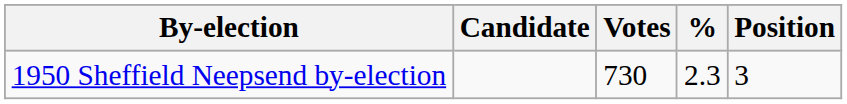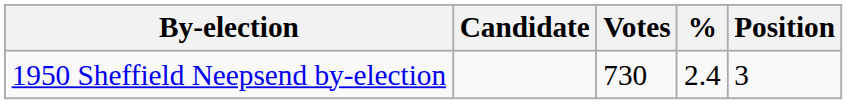1950 Sheffield Neepsend by-election | %: 2.3 -> 2.4
